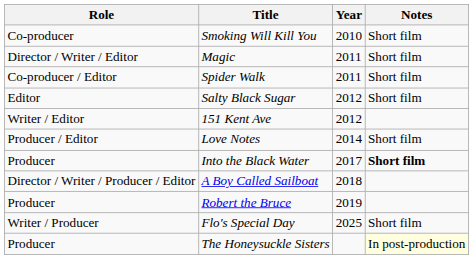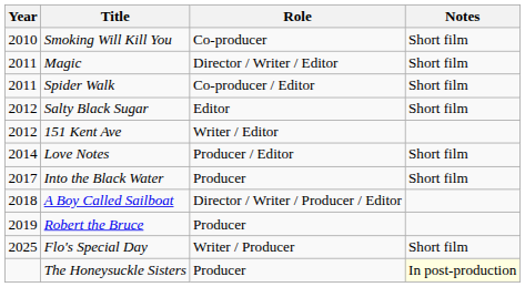columns swapped: Year <-> Role
Into the Black Water | Notes: bold -> normal
